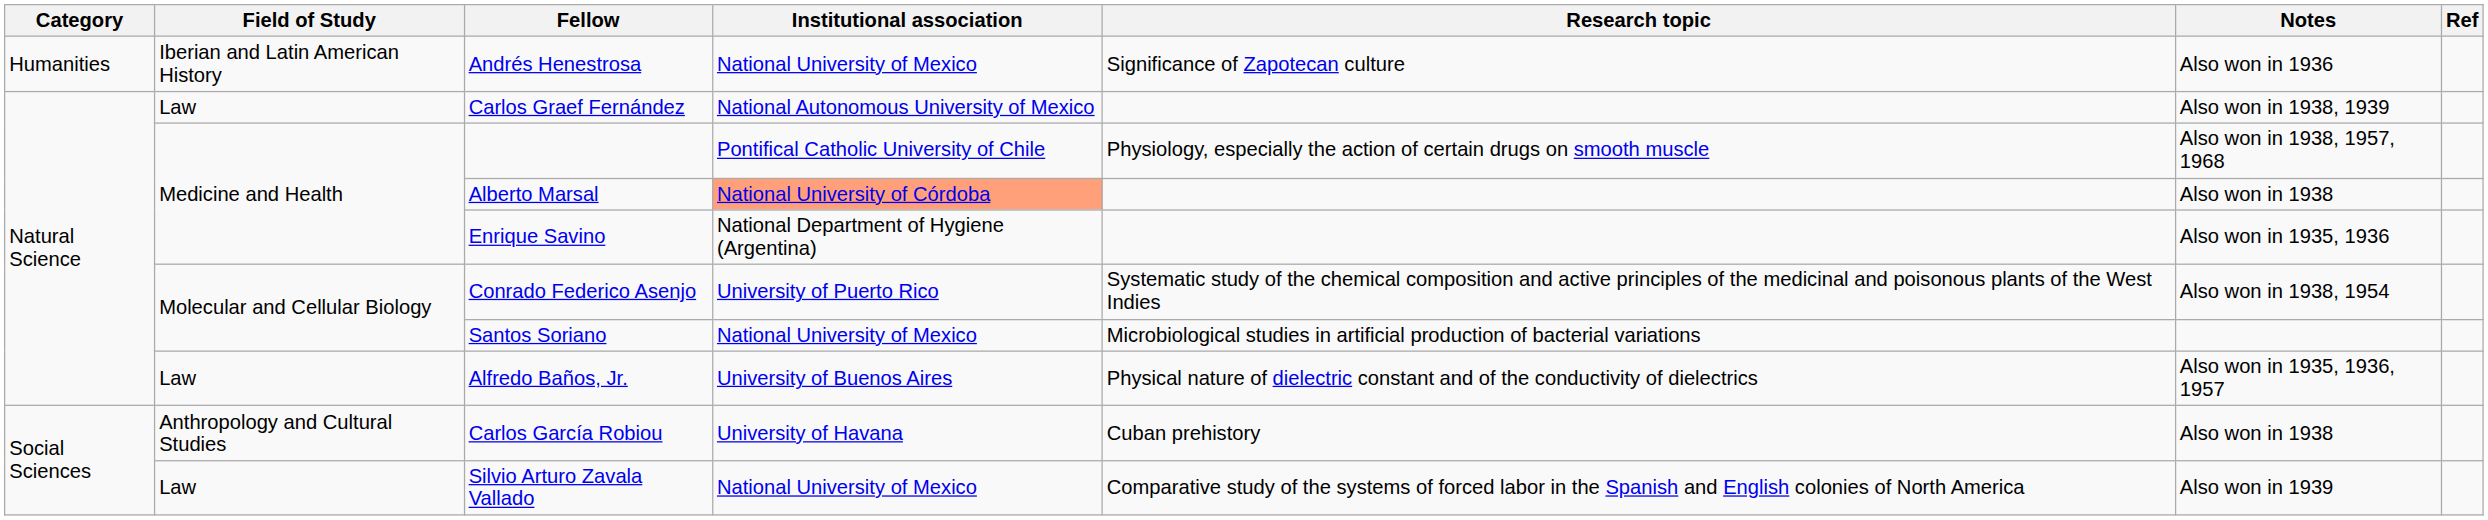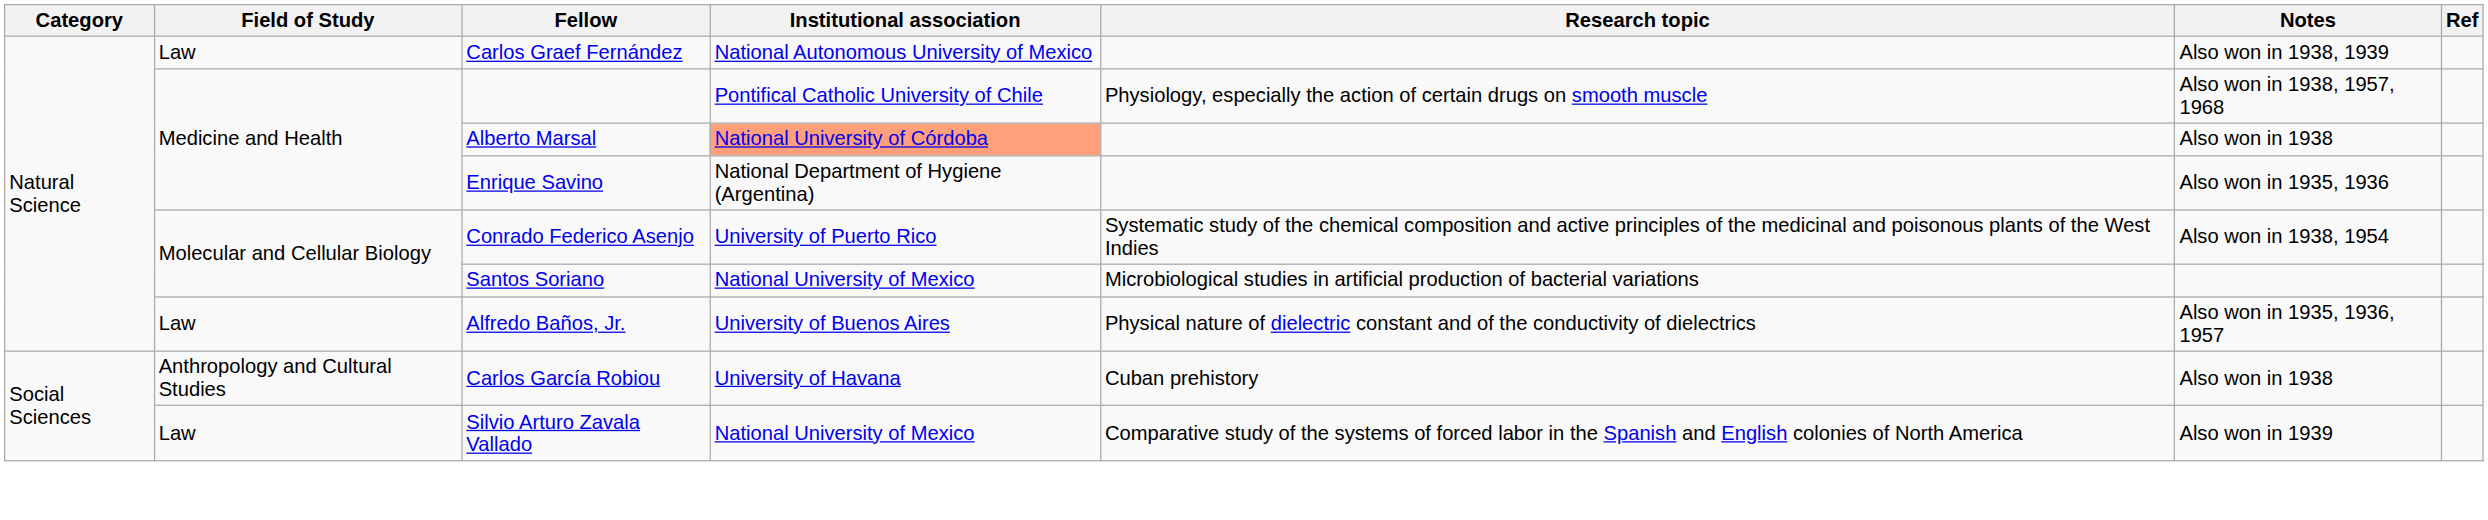- row: Humanities | Iberian and Latin American History | Andrés Henestrosa | National University of Mexico | Significance of Zapotecan culture | Also won in 1936
